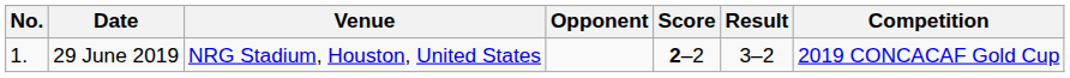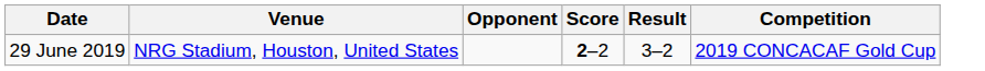- column: No. | 1.
